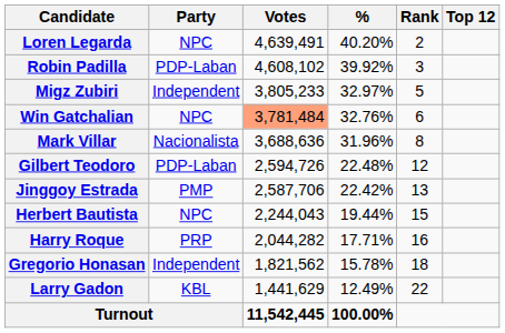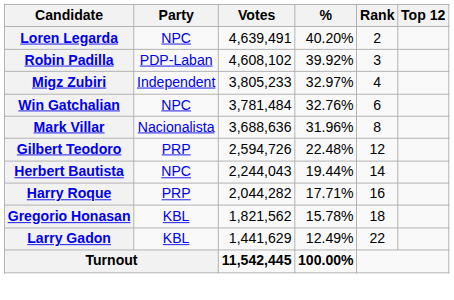Migz Zubiri | Rank: 5 -> 4
Win Gatchalian | Votes: lightsalmon background -> no background
Gilbert Teodoro | Party: PDP-Laban -> PRP
- row: Jinggoy Estrada | PMP | 2,587,706 | 22.42% | 13
Herbert Bautista | Rank: 15 -> 14
Gregorio Honasan | Party: Independent -> KBL
